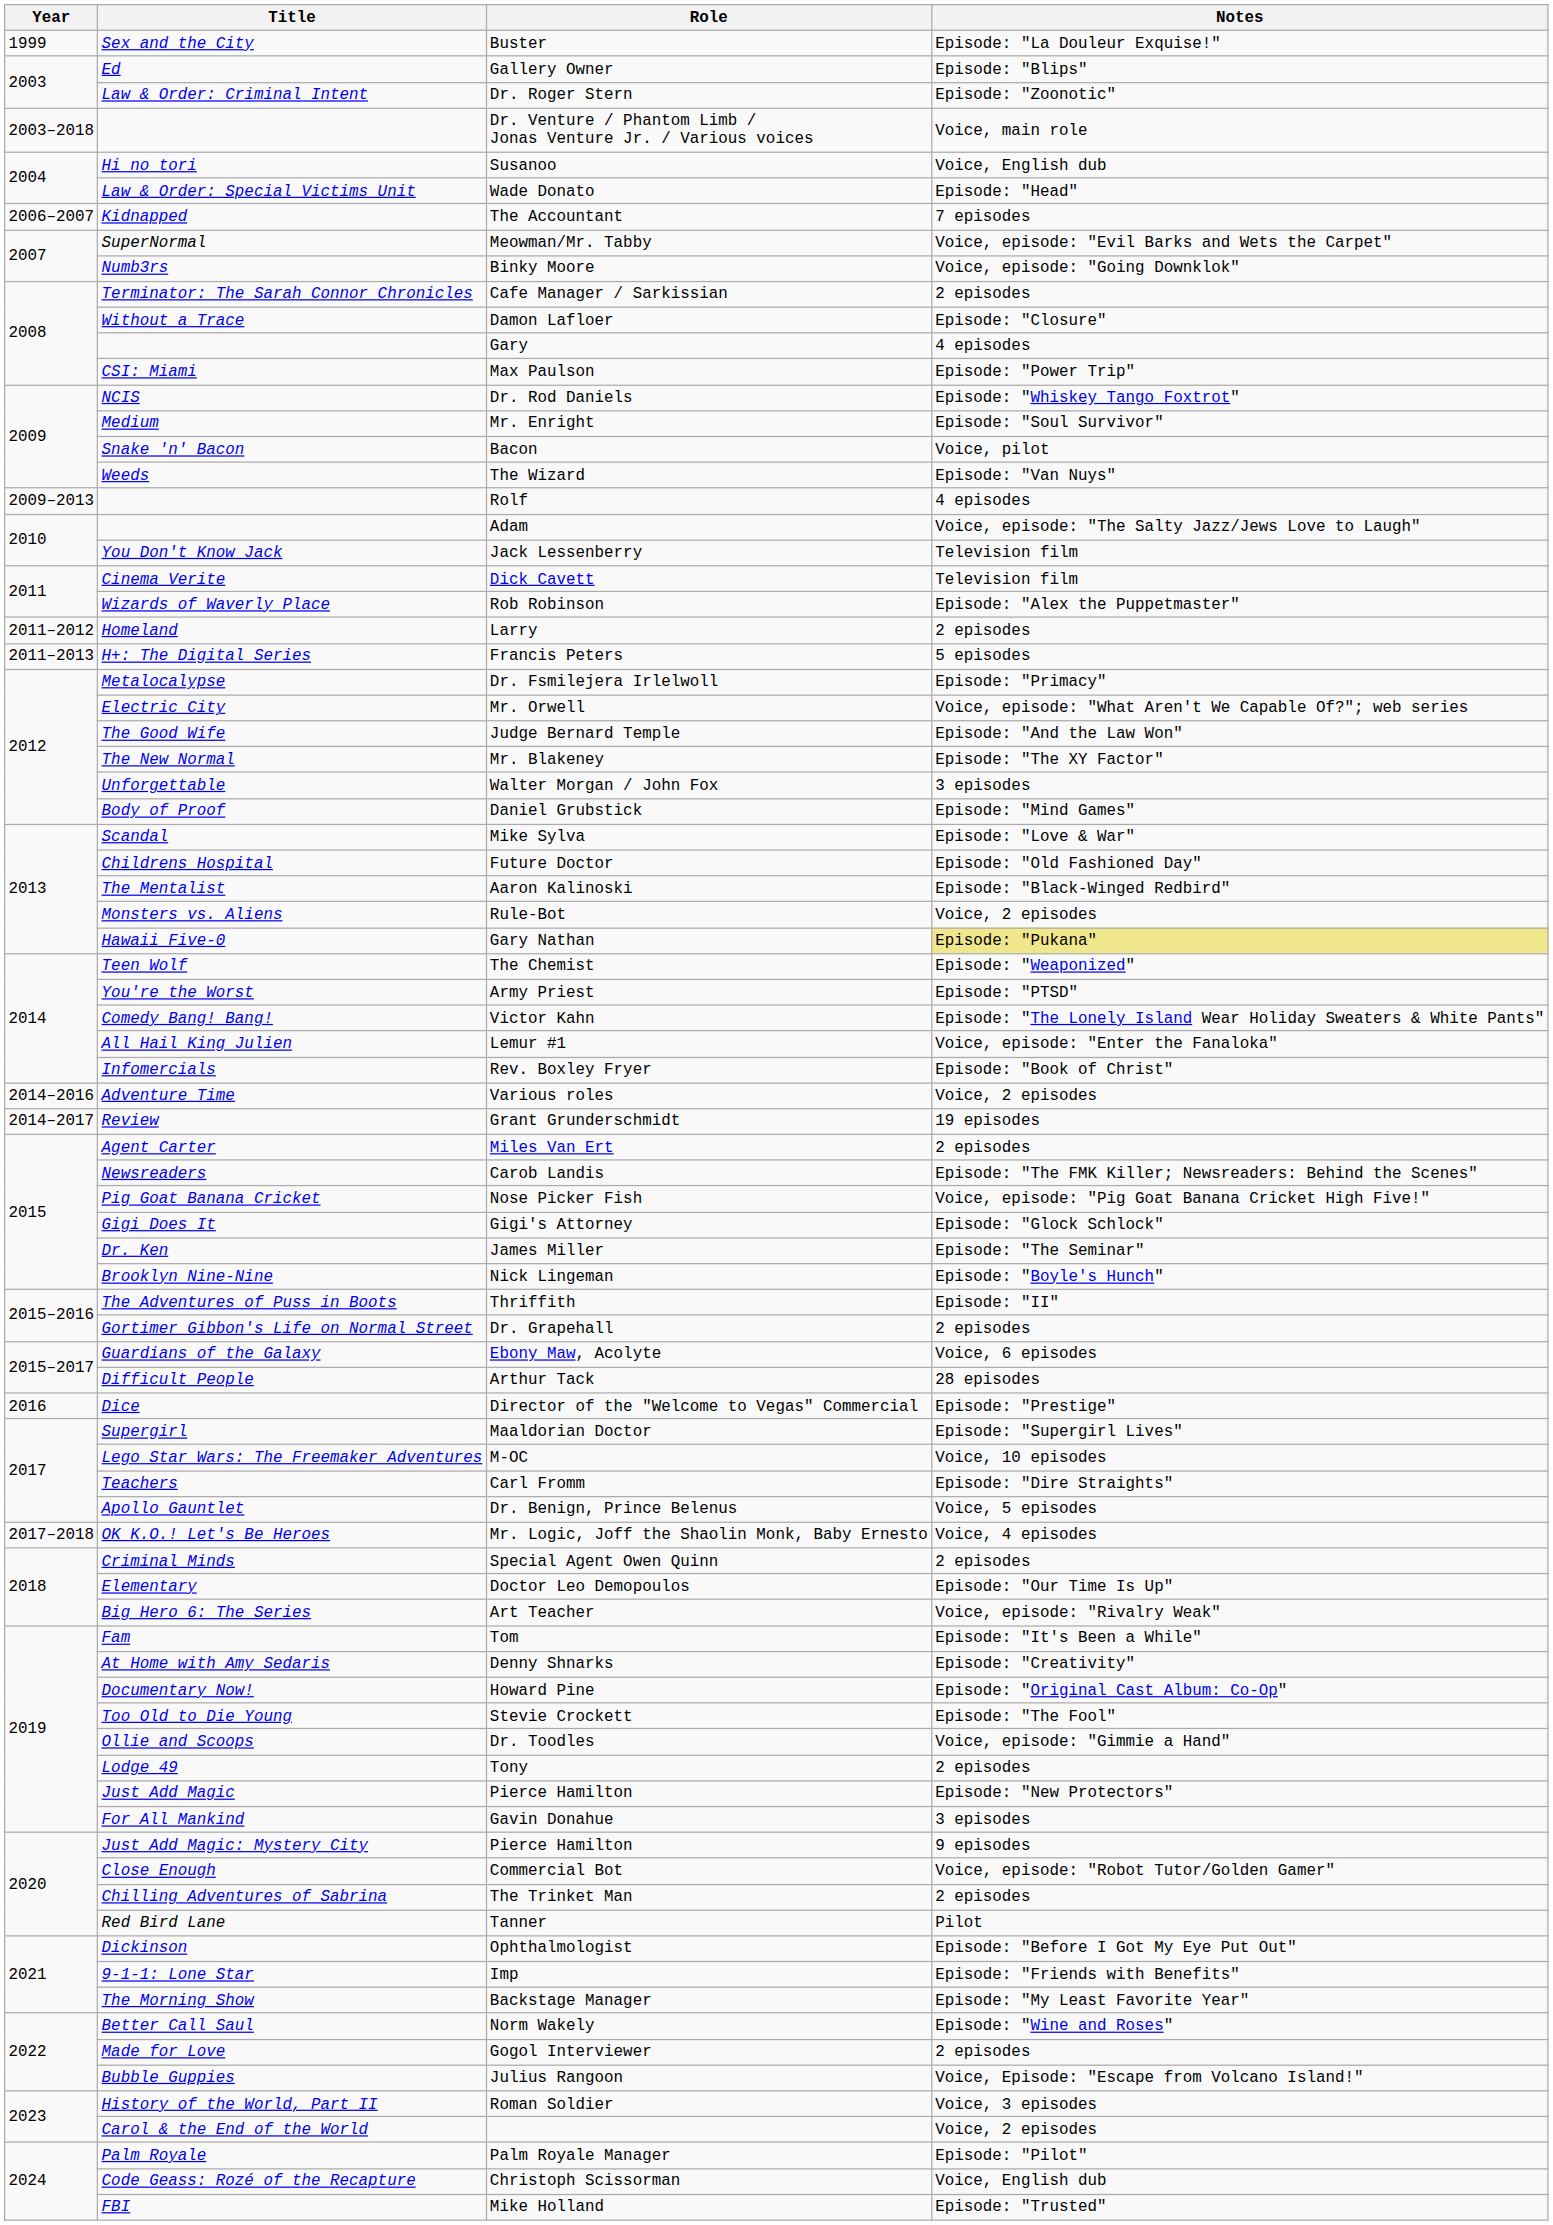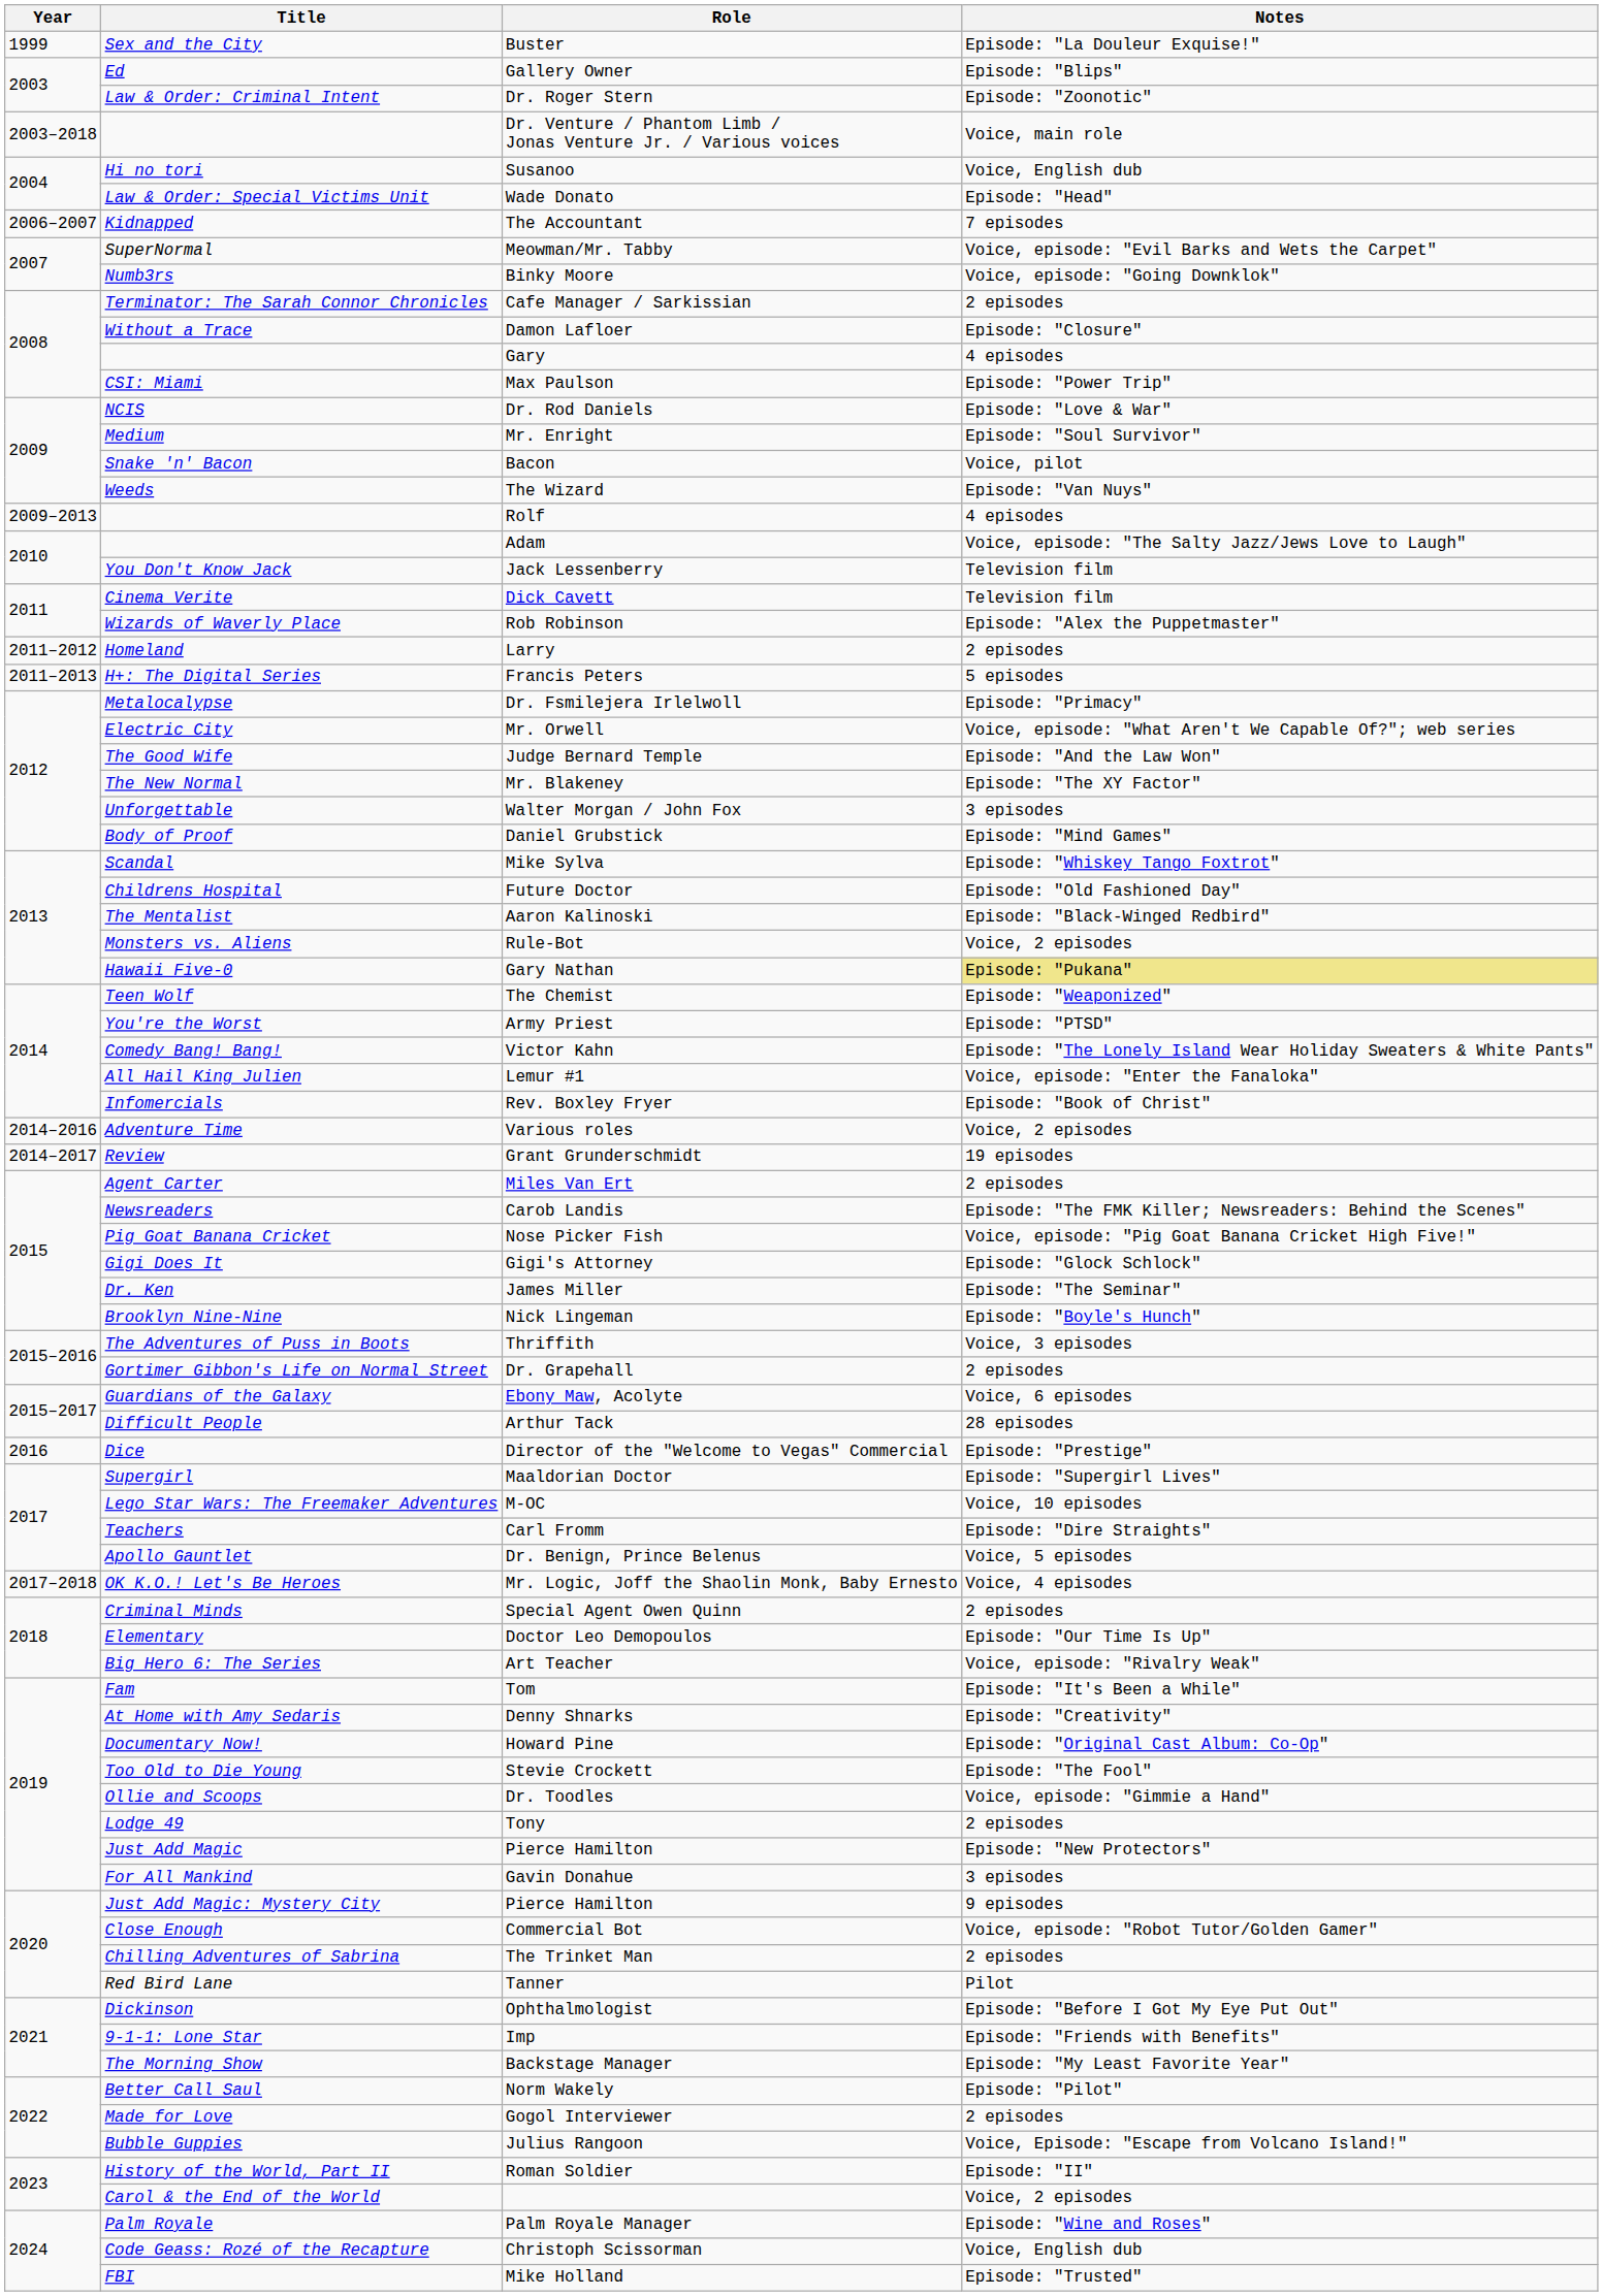Dr. Rod Daniels | Notes: Episode: "Whiskey Tango Foxtrot" -> Episode: "Love & War"
Mike Sylva | Notes: Episode: "Love & War" -> Episode: "Whiskey Tango Foxtrot"
Thriffith | Notes: Episode: "II" -> Voice, 3 episodes
Norm Wakely | Notes: Episode: "Wine and Roses" -> Episode: "Pilot"
Roman Soldier | Notes: Voice, 3 episodes -> Episode: "II"
Palm Royale Manager | Notes: Episode: "Pilot" -> Episode: "Wine and Roses"
